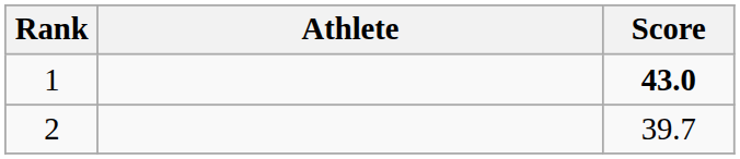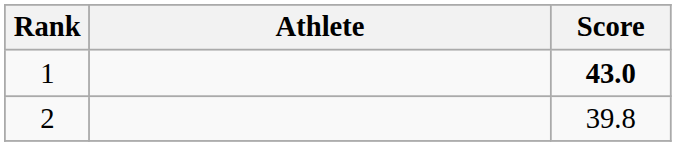2 | Score: 39.7 -> 39.8
